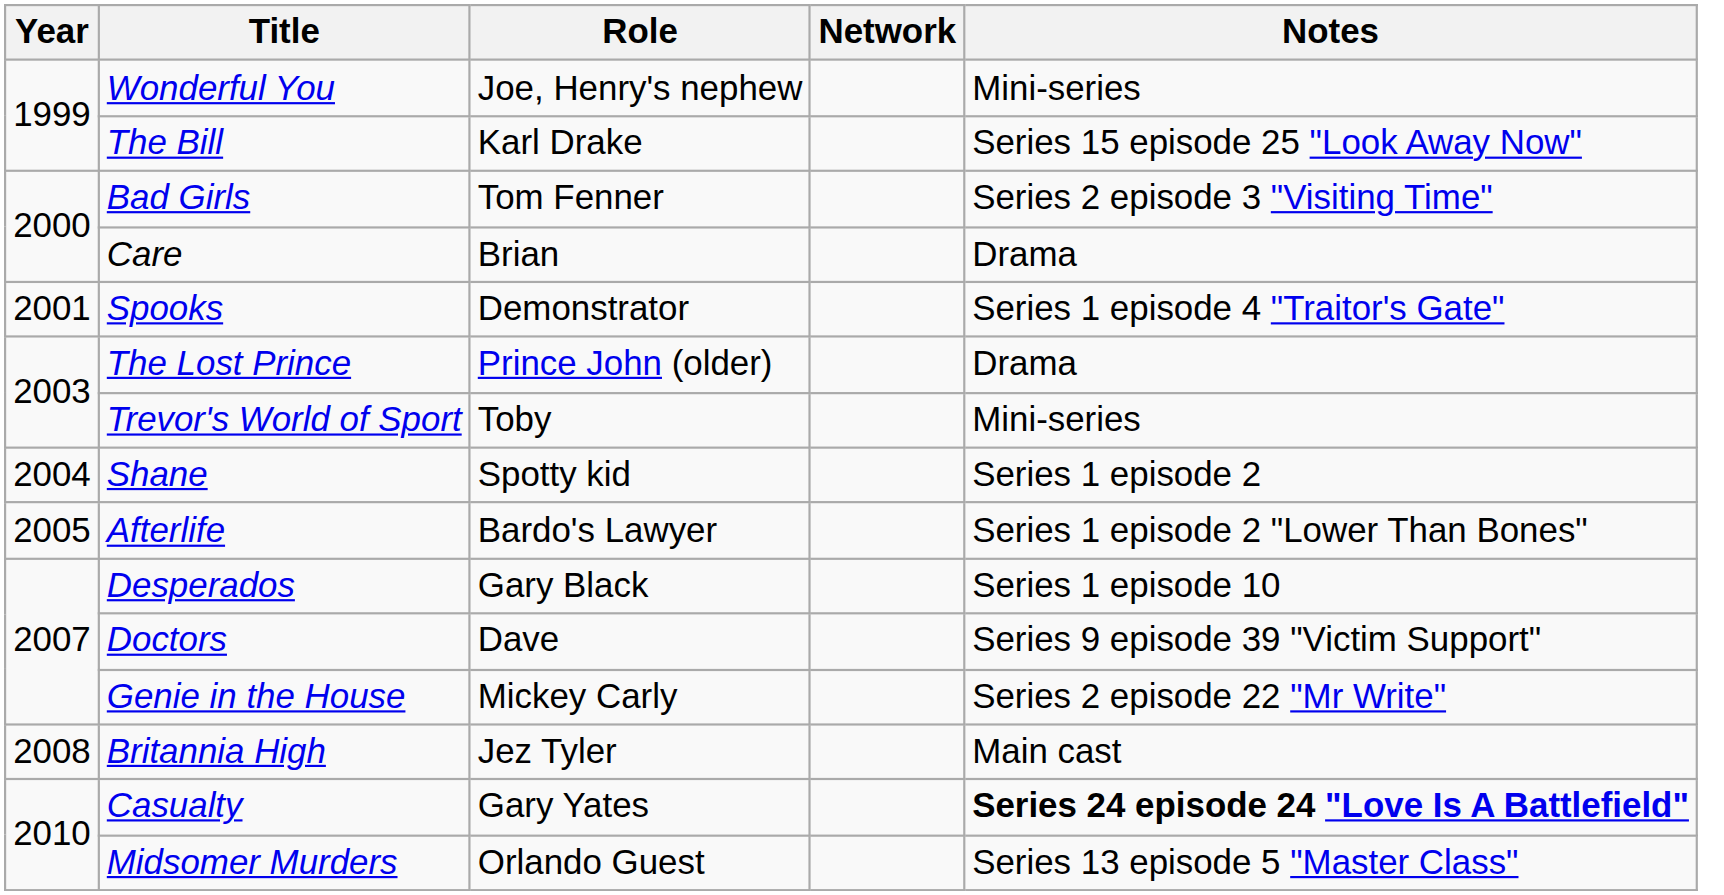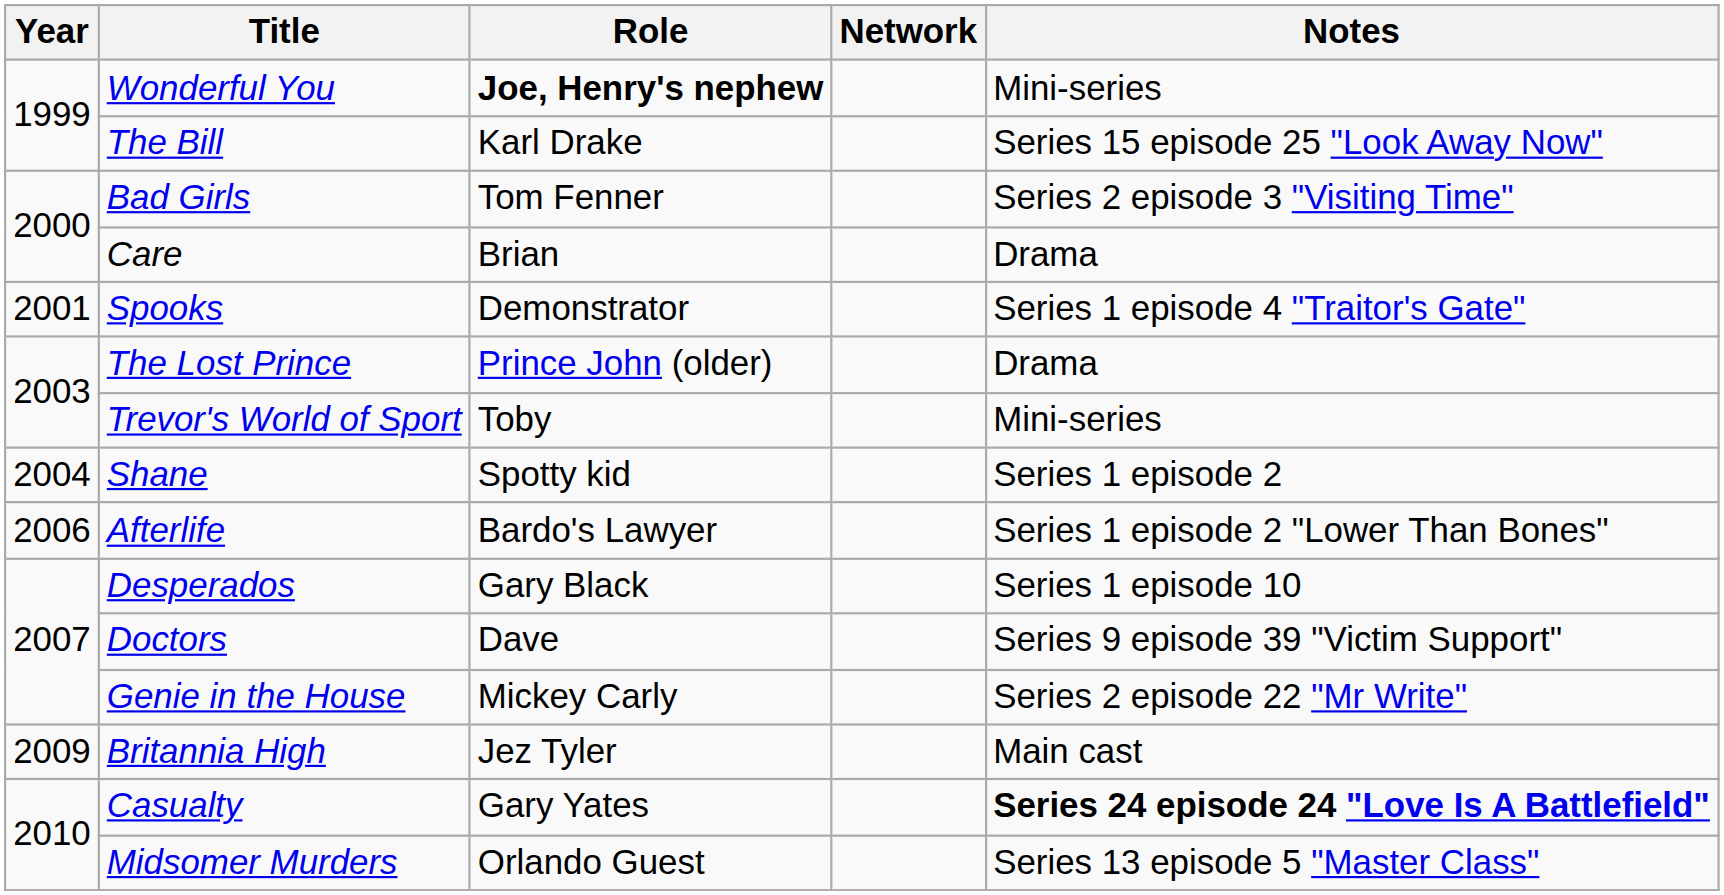Wonderful You | Role: normal -> bold
Afterlife | Year: 2005 -> 2006
Britannia High | Year: 2008 -> 2009
